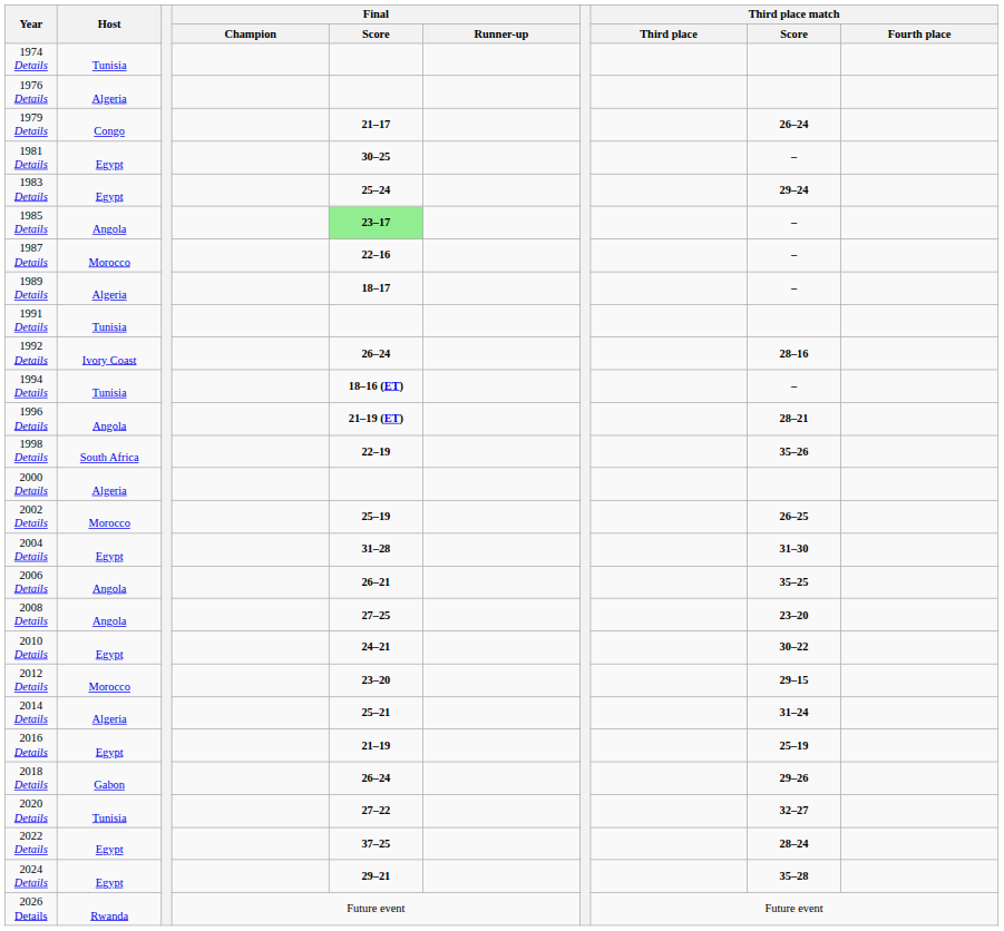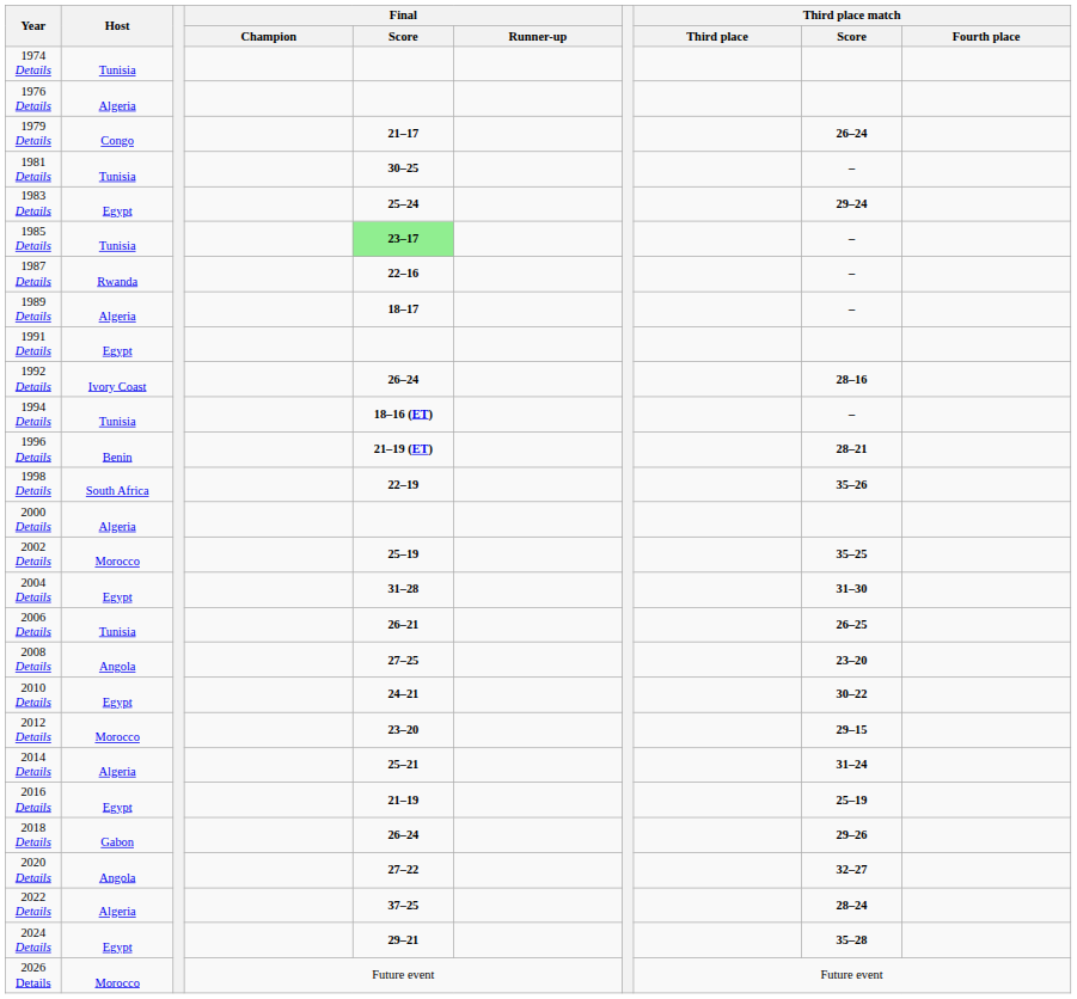1981 Details | Host: Egypt -> Tunisia
1985 Details | Host: Angola -> Tunisia
1987 Details | Host: Morocco -> Rwanda
1991 Details | Host: Tunisia -> Egypt
1996 Details | Host: Angola -> Benin
2002 Details | Third place match / Score: 26–25 -> 35–25
2006 Details | Host: Angola -> Tunisia
2006 Details | Third place match / Score: 35–25 -> 26–25
2020 Details | Host: Tunisia -> Angola
2022 Details | Host: Egypt -> Algeria
2026 Details | Host: Rwanda -> Morocco
